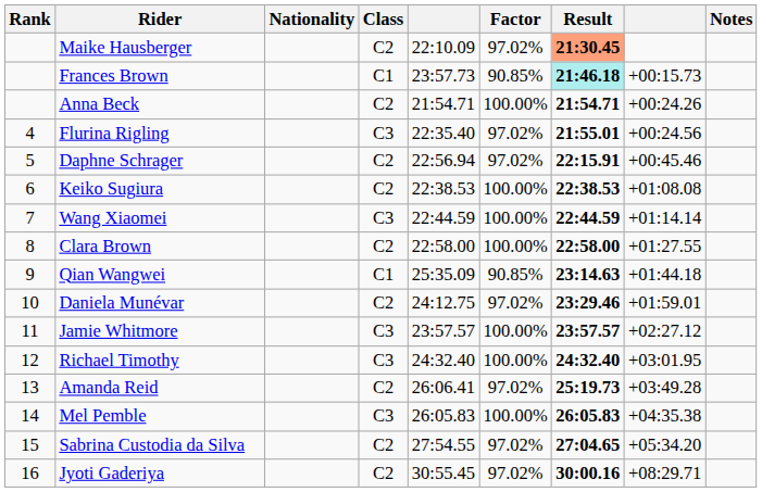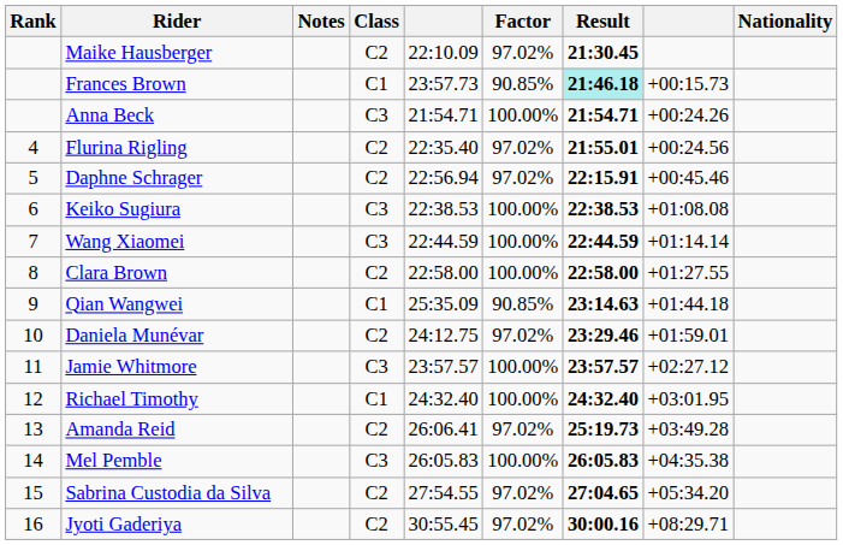columns swapped: Nationality <-> Notes
Maike Hausberger | Result: lightsalmon background -> no background
Anna Beck | Class: C2 -> C3
Flurina Rigling | Class: C3 -> C2
Keiko Sugiura | Class: C2 -> C3
Richael Timothy | Class: C3 -> C1
